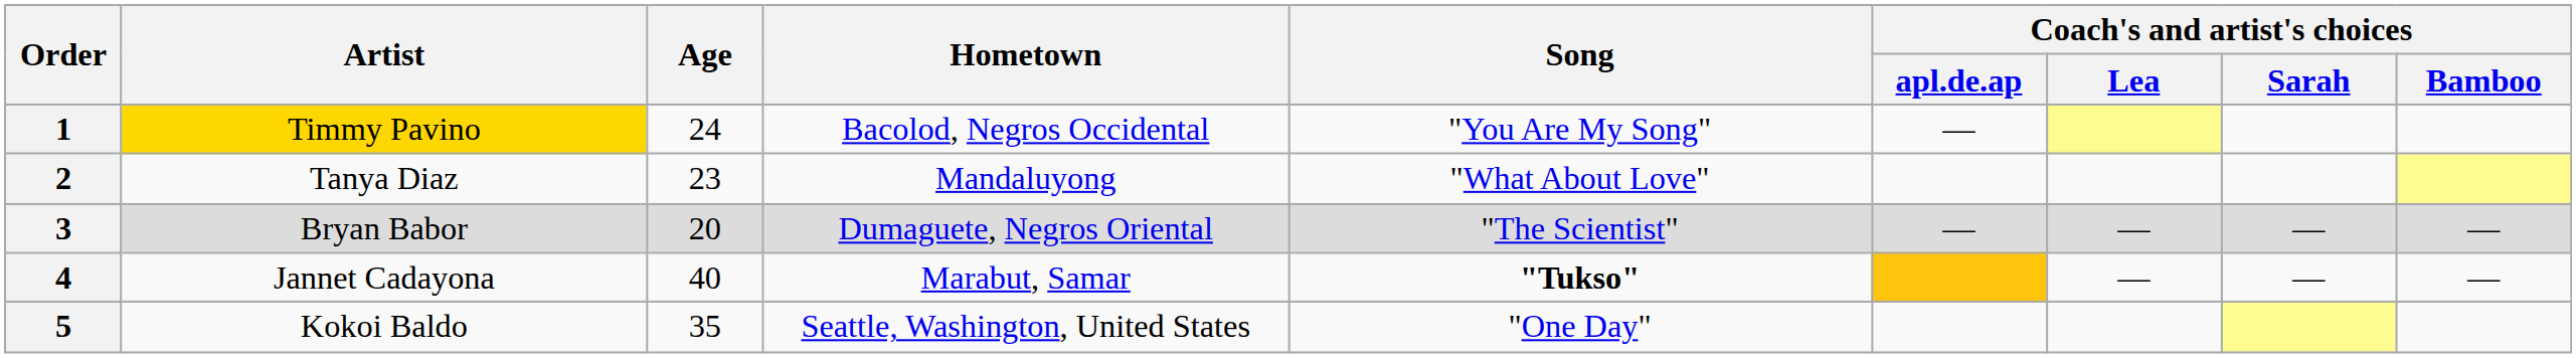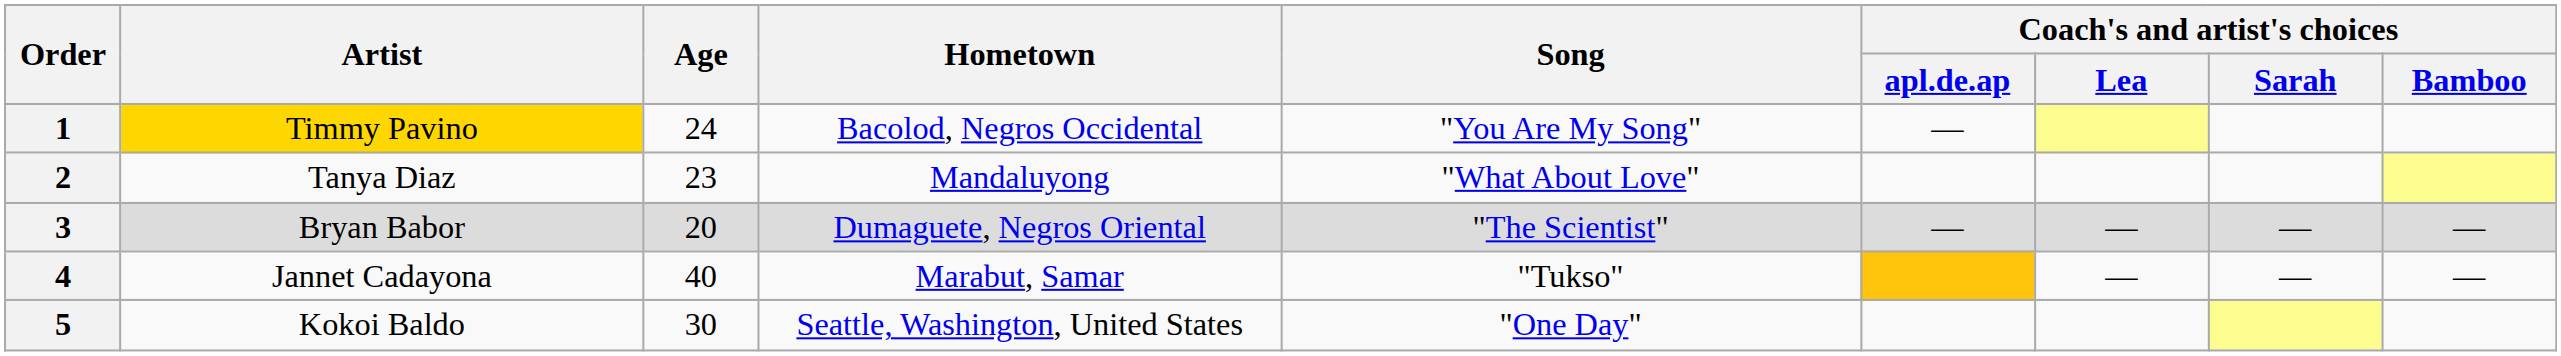4 | Song: bold -> normal
5 | Age: 35 -> 30
